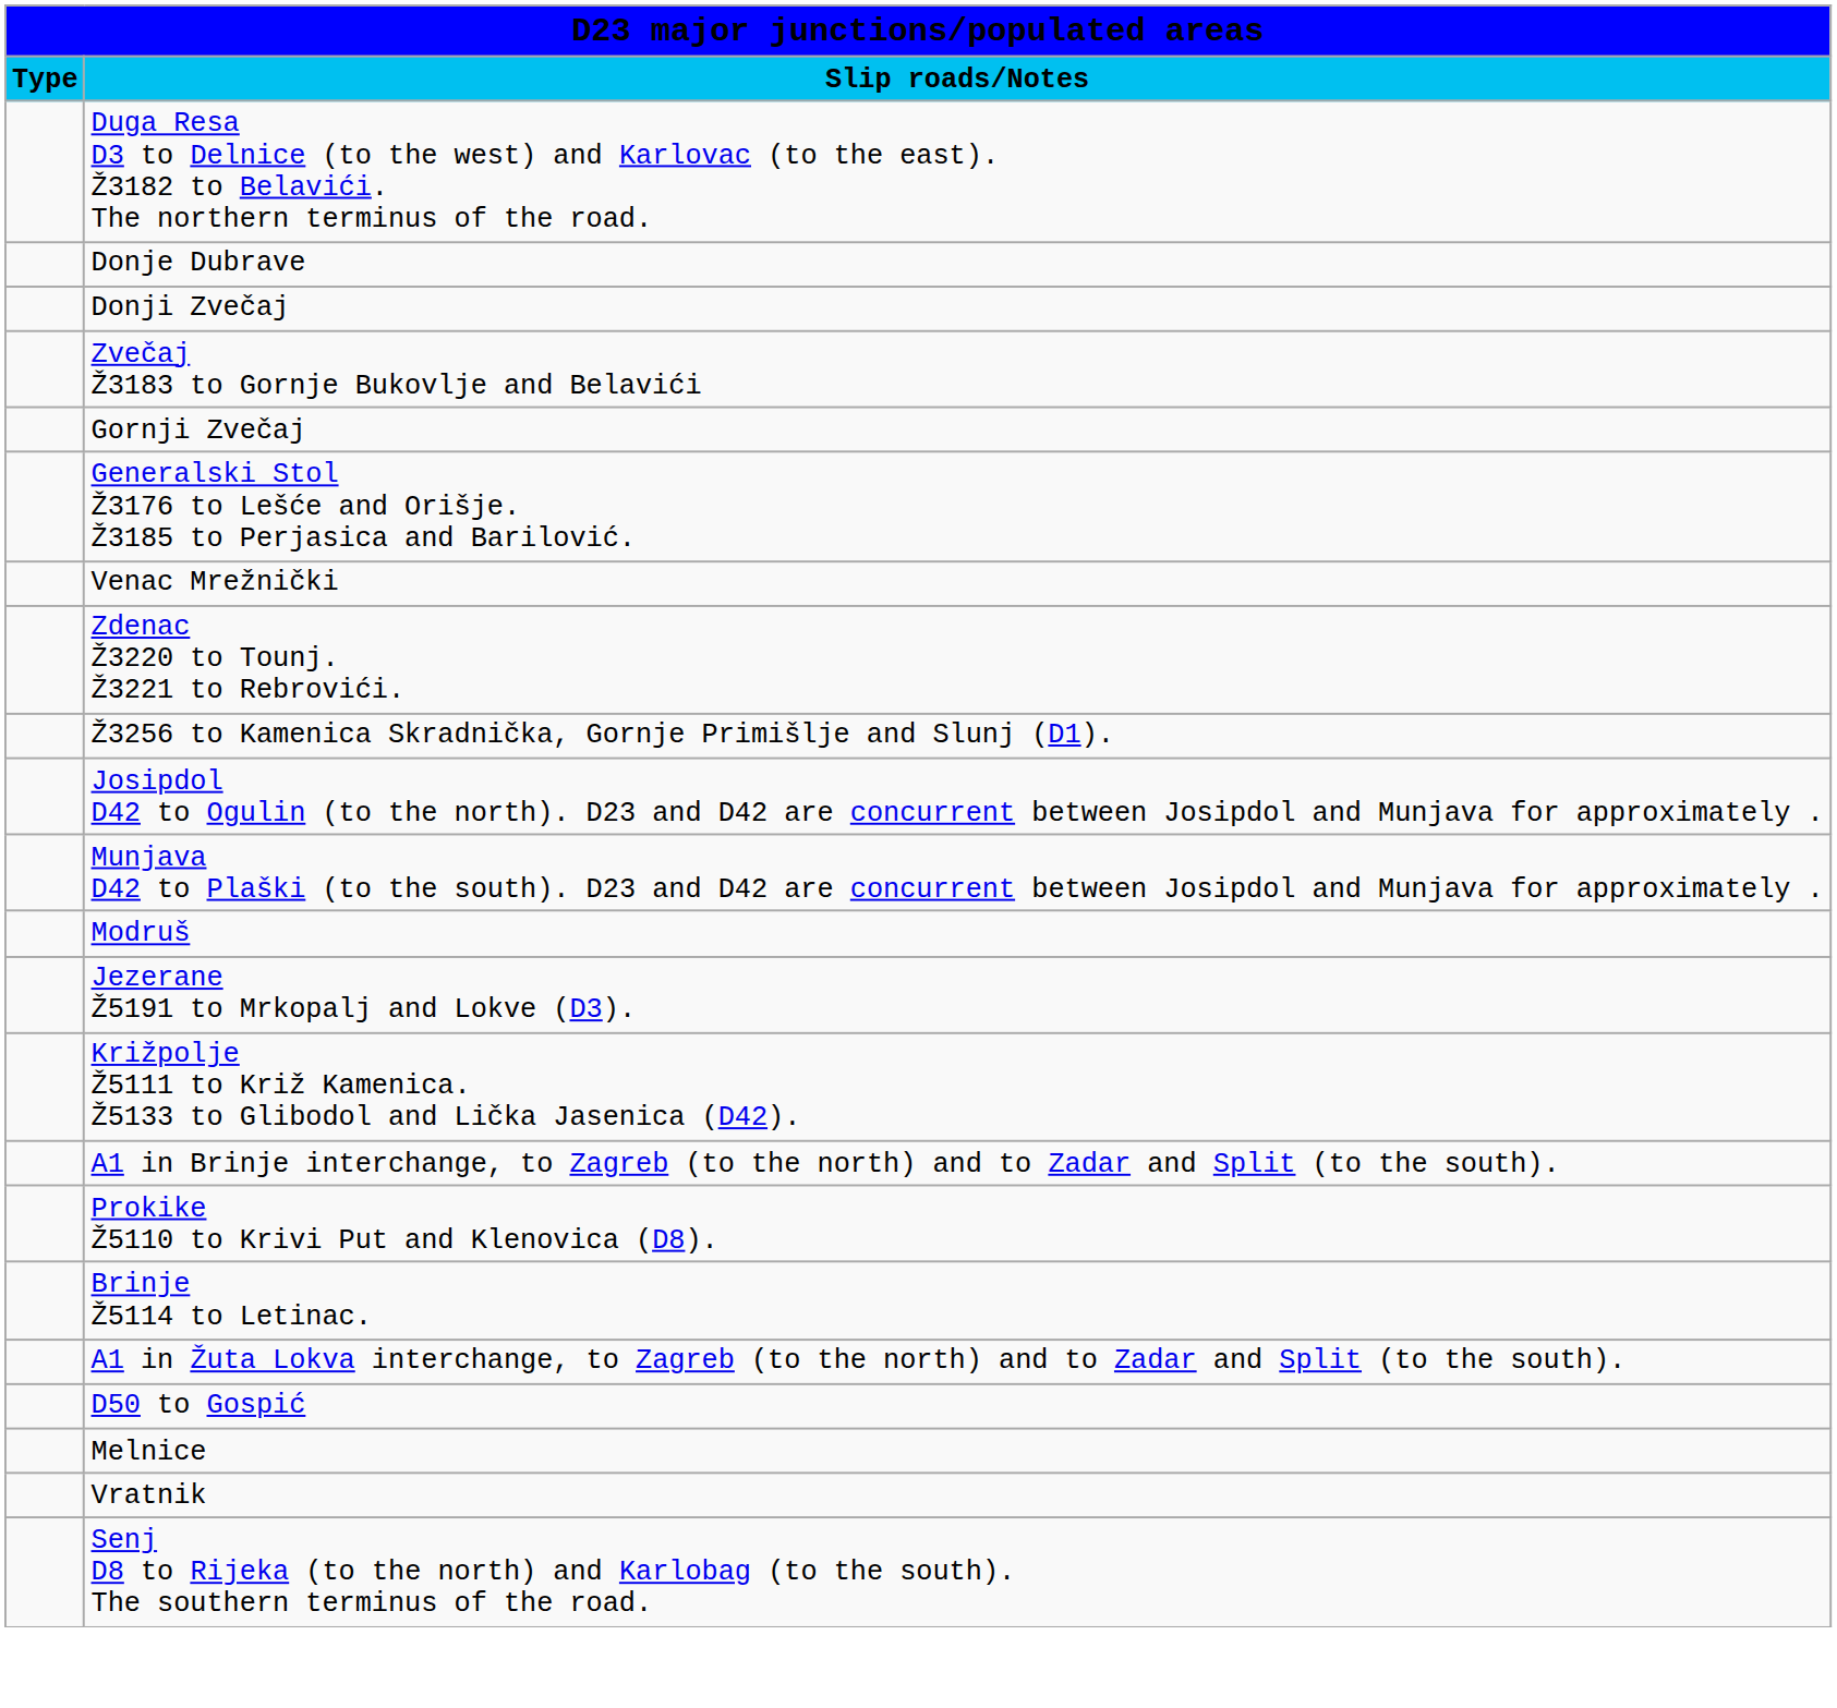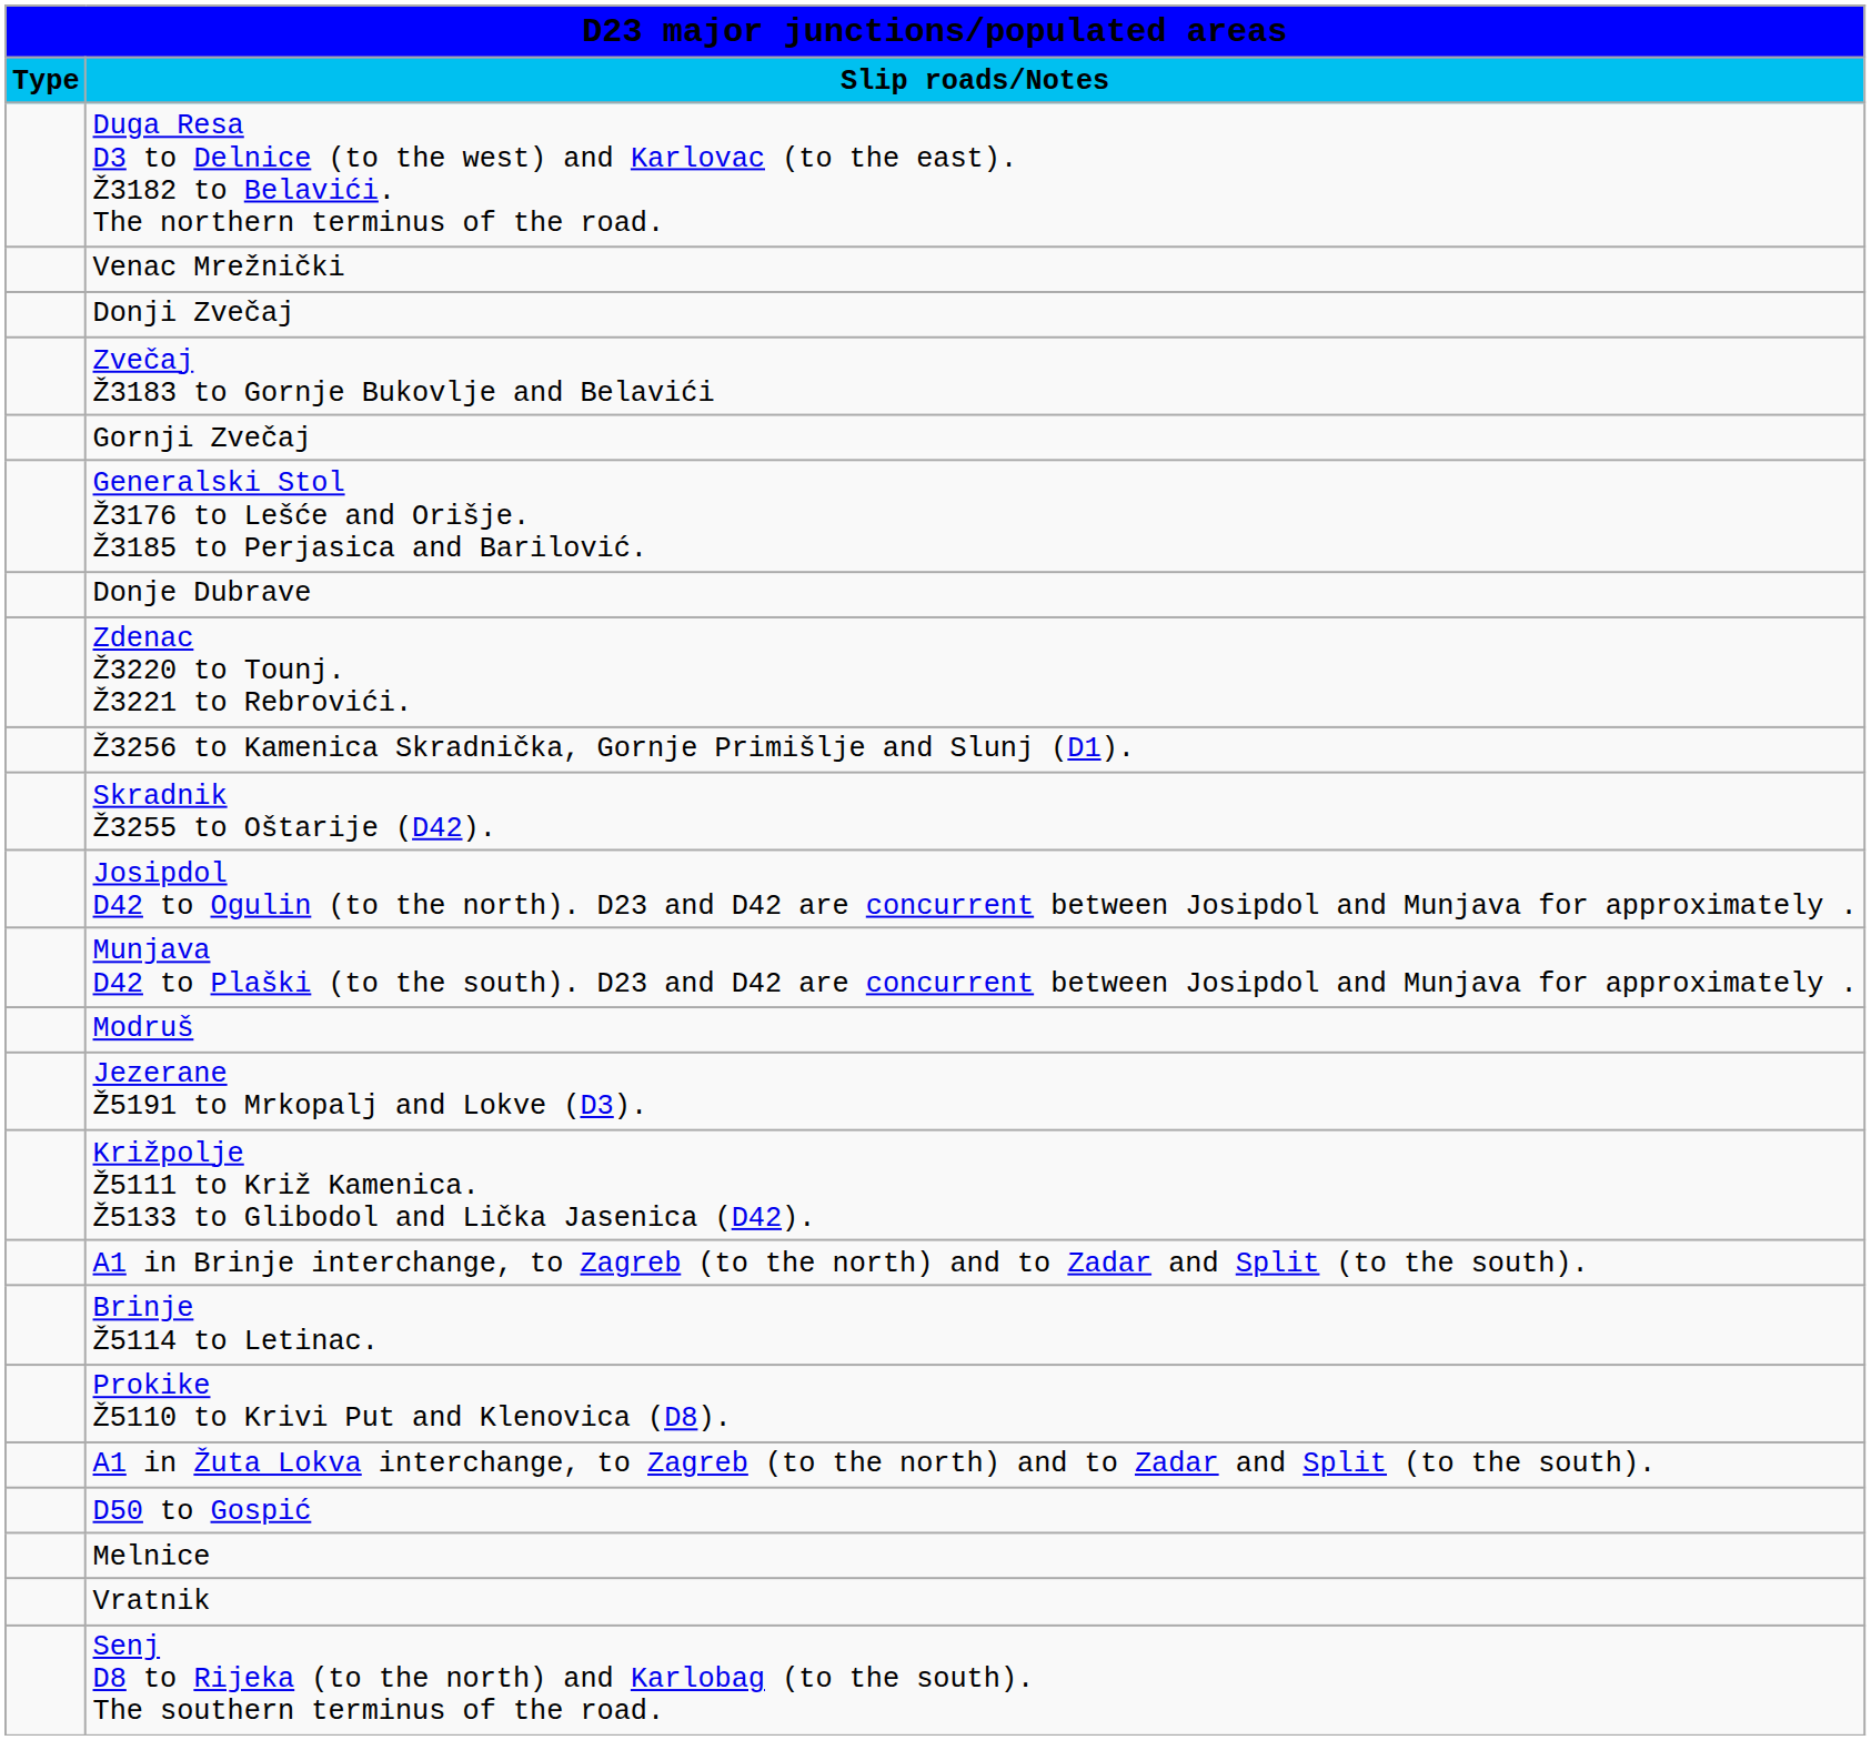rows swapped: Venac Mrežnički <-> Donje Dubrave
+ row: Skradnik Ž3255 to Oštarije (D42).
rows swapped: Brinje Ž5114 to Letinac. <-> Prokike Ž5110 to Krivi Put and Klenovica (D8).
